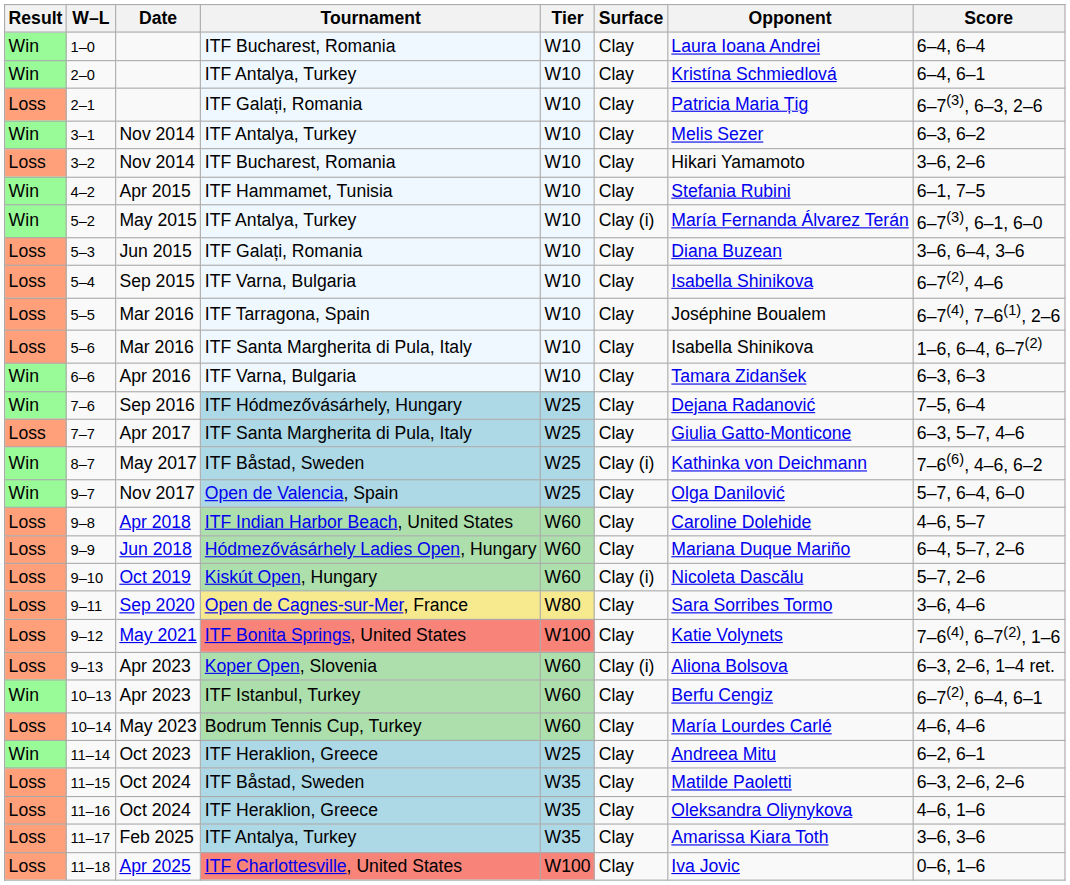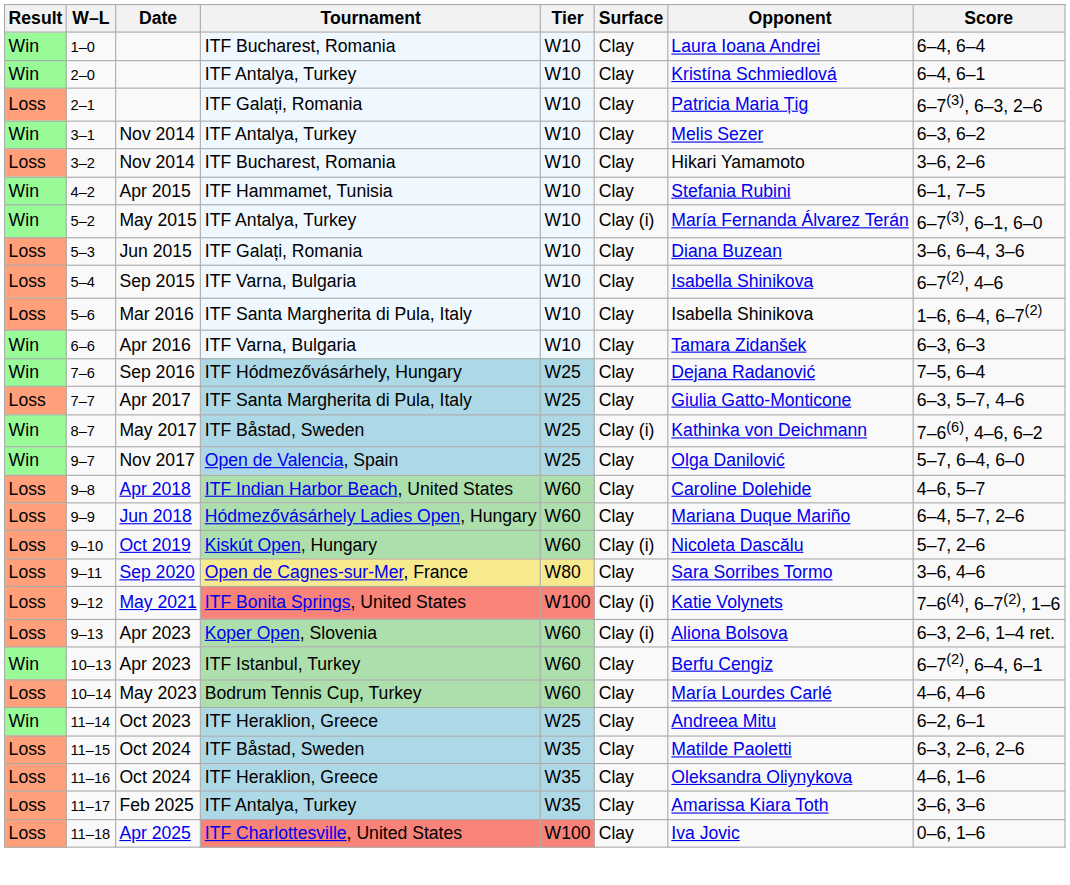- row: Loss | 5–5 | Mar 2016 | ITF Tarragona, Spain | W10 | Clay | Joséphine Boualem | 6–7(4), 7–6(1), 2–6
9–12 | Surface: Clay -> Clay (i)
